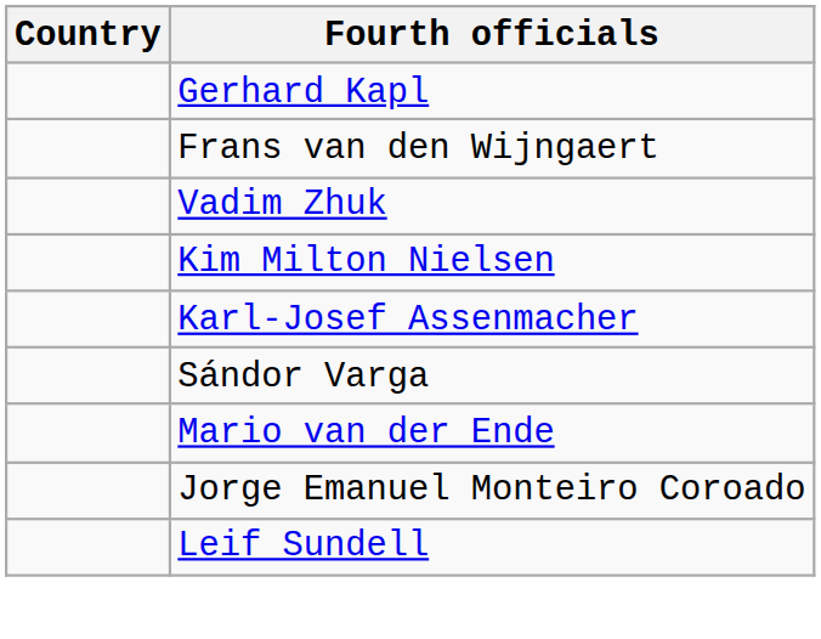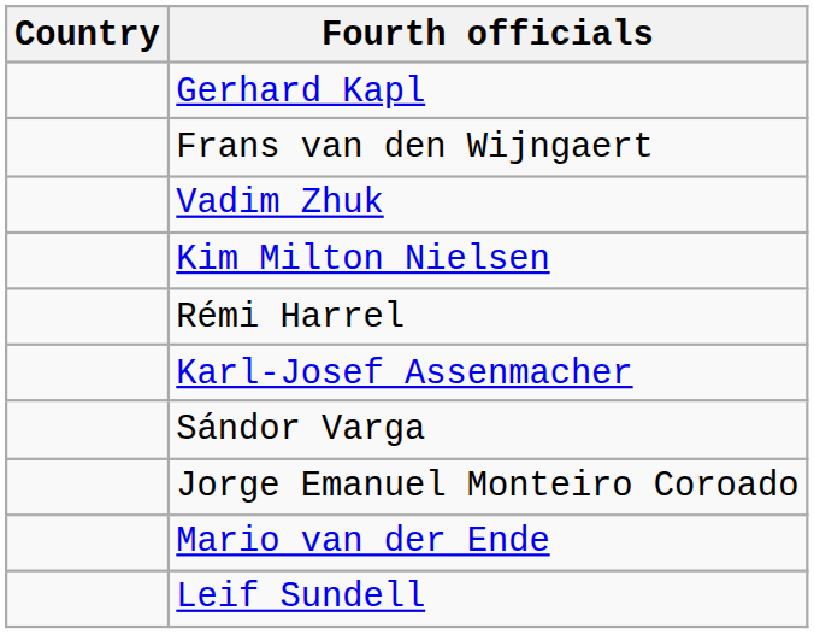+ row: Rémi Harrel
rows swapped: Mario van der Ende <-> Jorge Emanuel Monteiro Coroado
